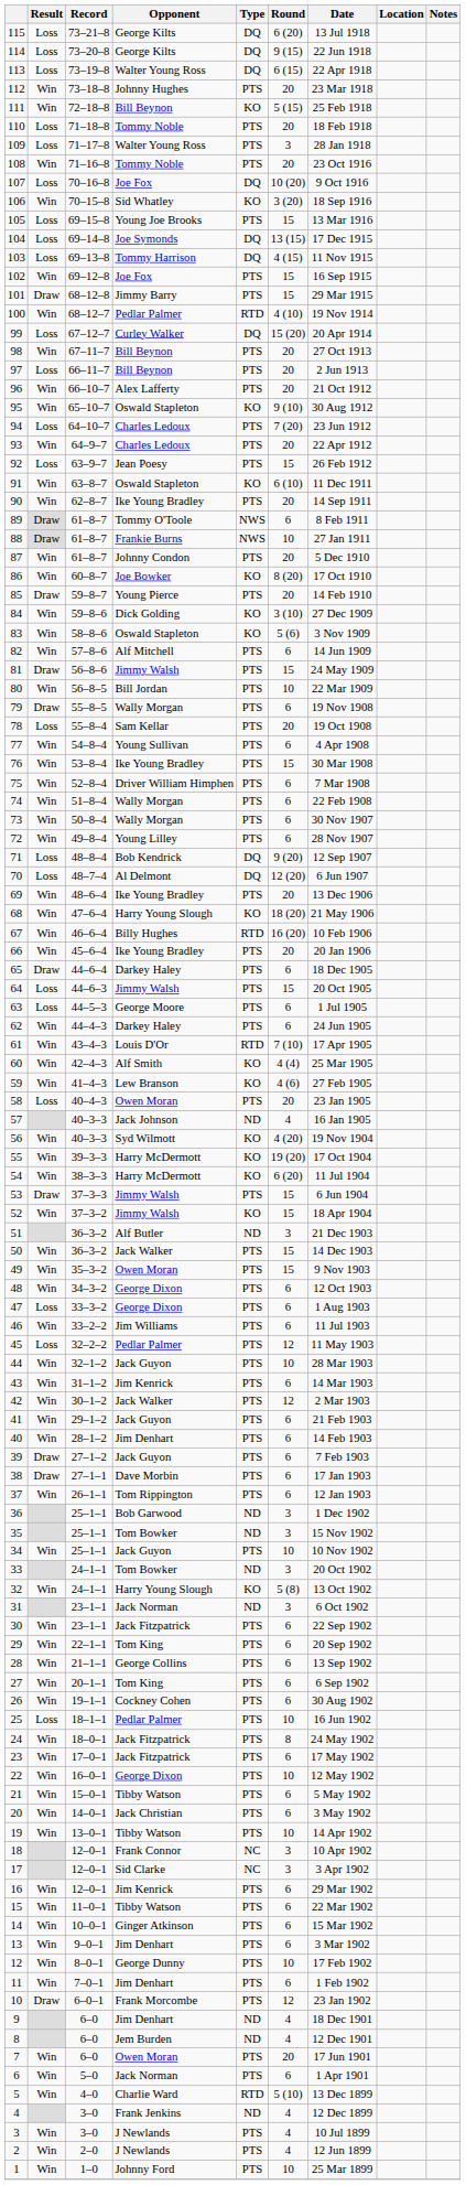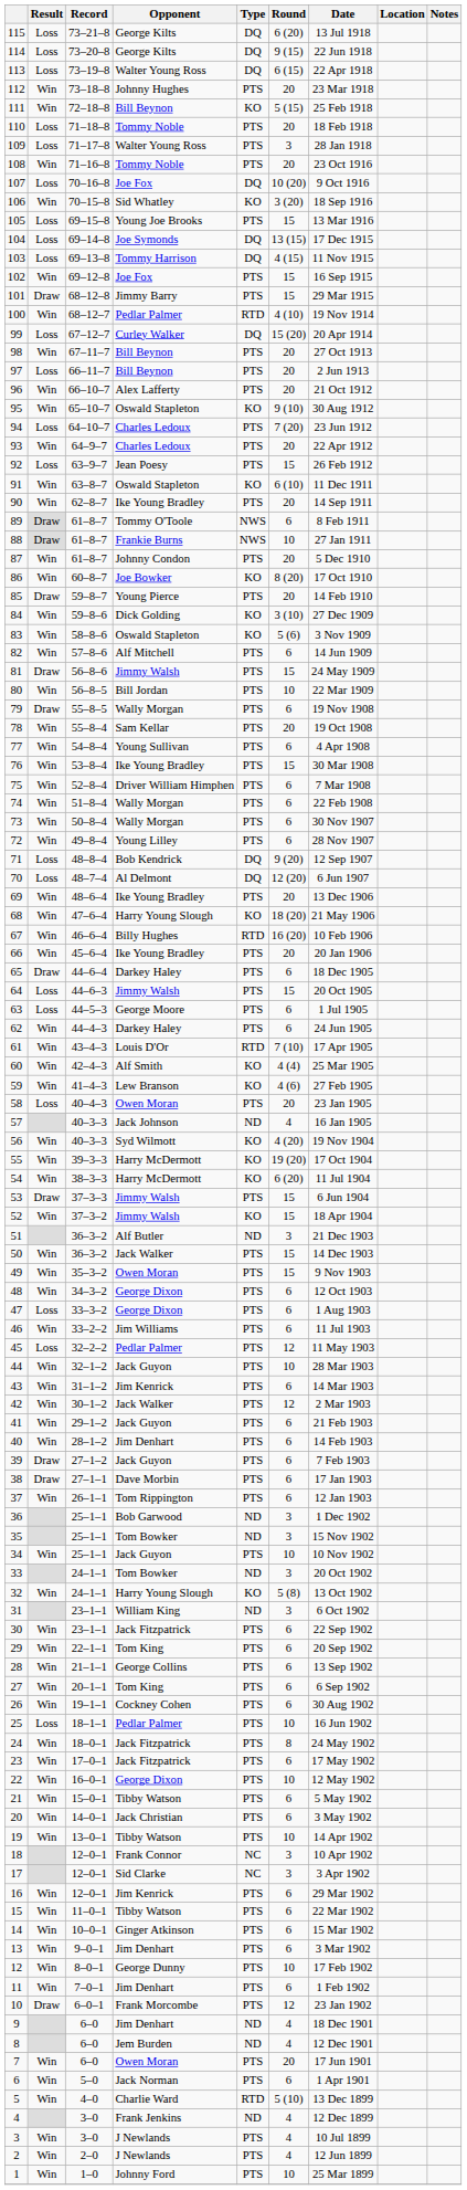78 | Result: Loss -> Win
31 | Opponent: Jack Norman -> William King
